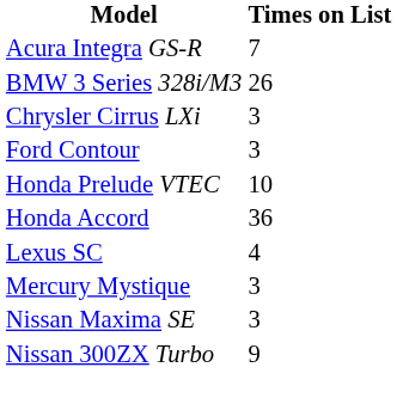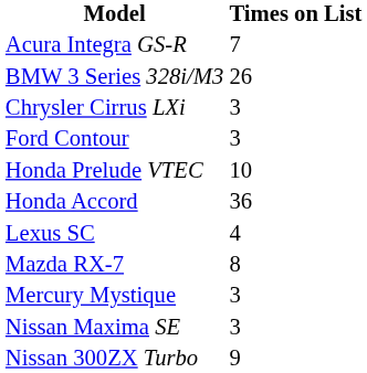+ row: Mazda RX-7 | 8
